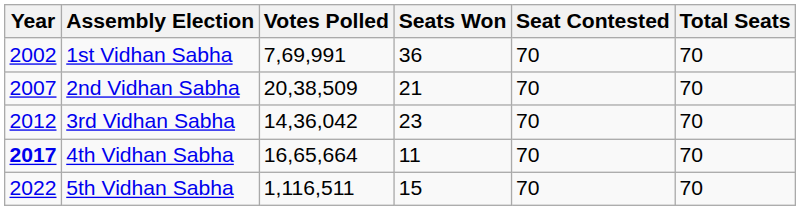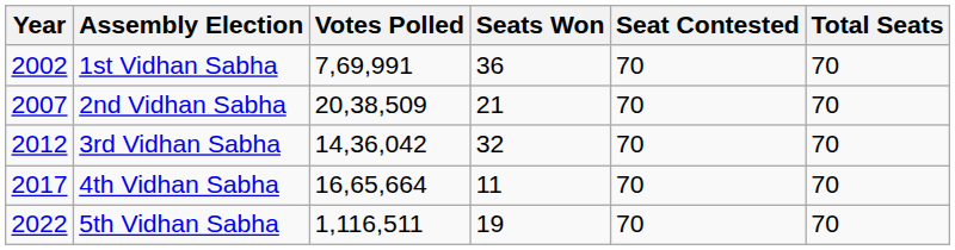3rd Vidhan Sabha | Seats Won: 23 -> 32
4th Vidhan Sabha | Year: bold -> normal
5th Vidhan Sabha | Seats Won: 15 -> 19
